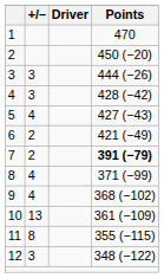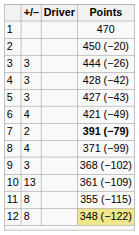5 | +/–: 4 -> 3
6 | +/–: 2 -> 4
9 | +/–: 4 -> 3
12 | +/–: 3 -> 8
12 | Points: no background -> khaki background
